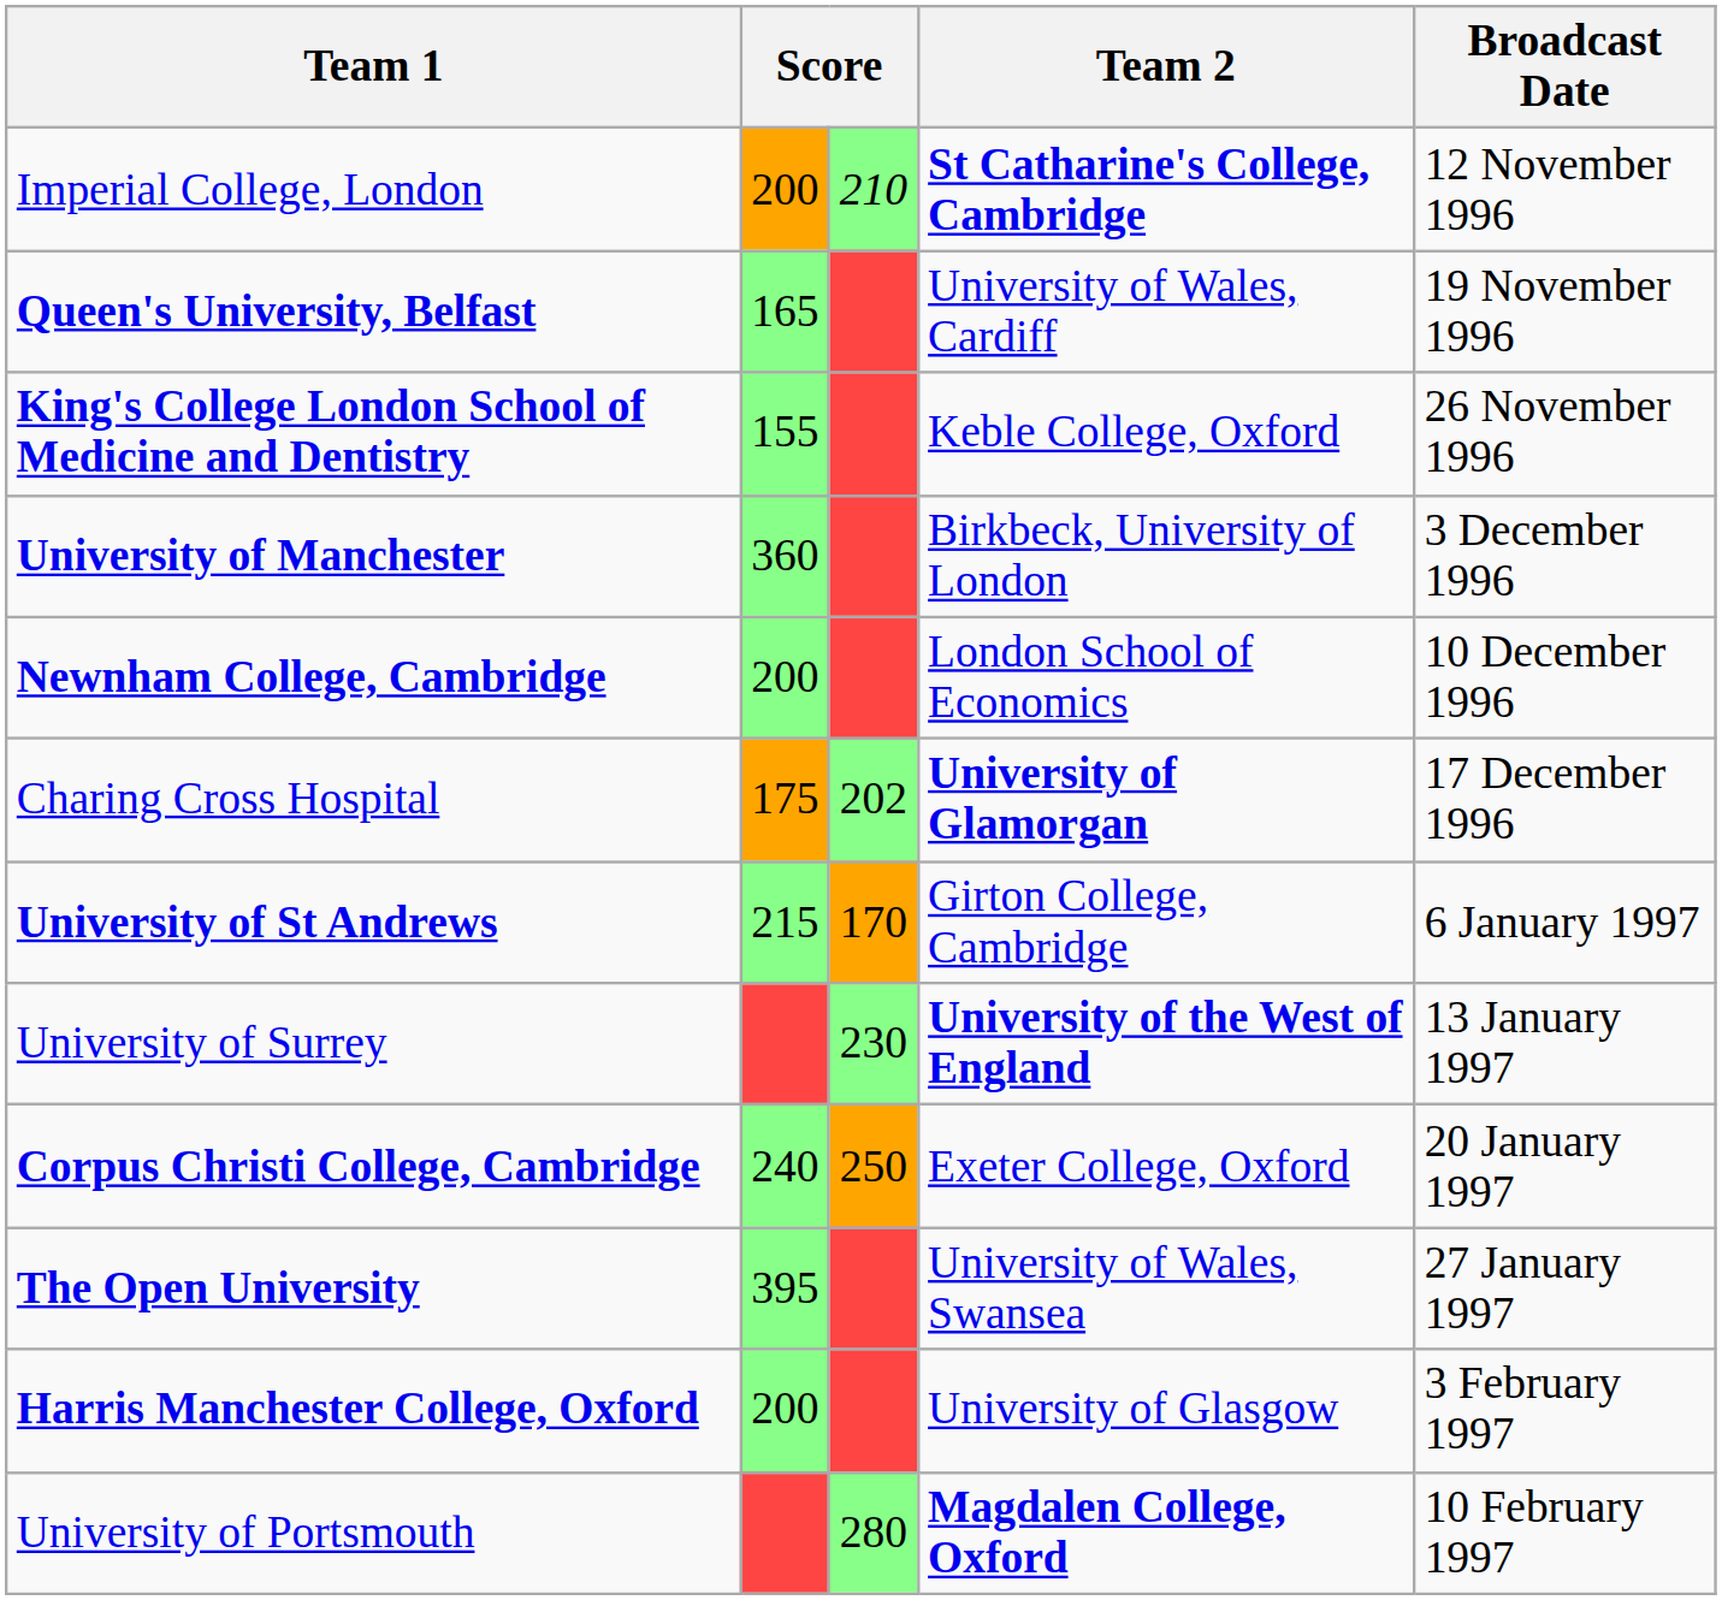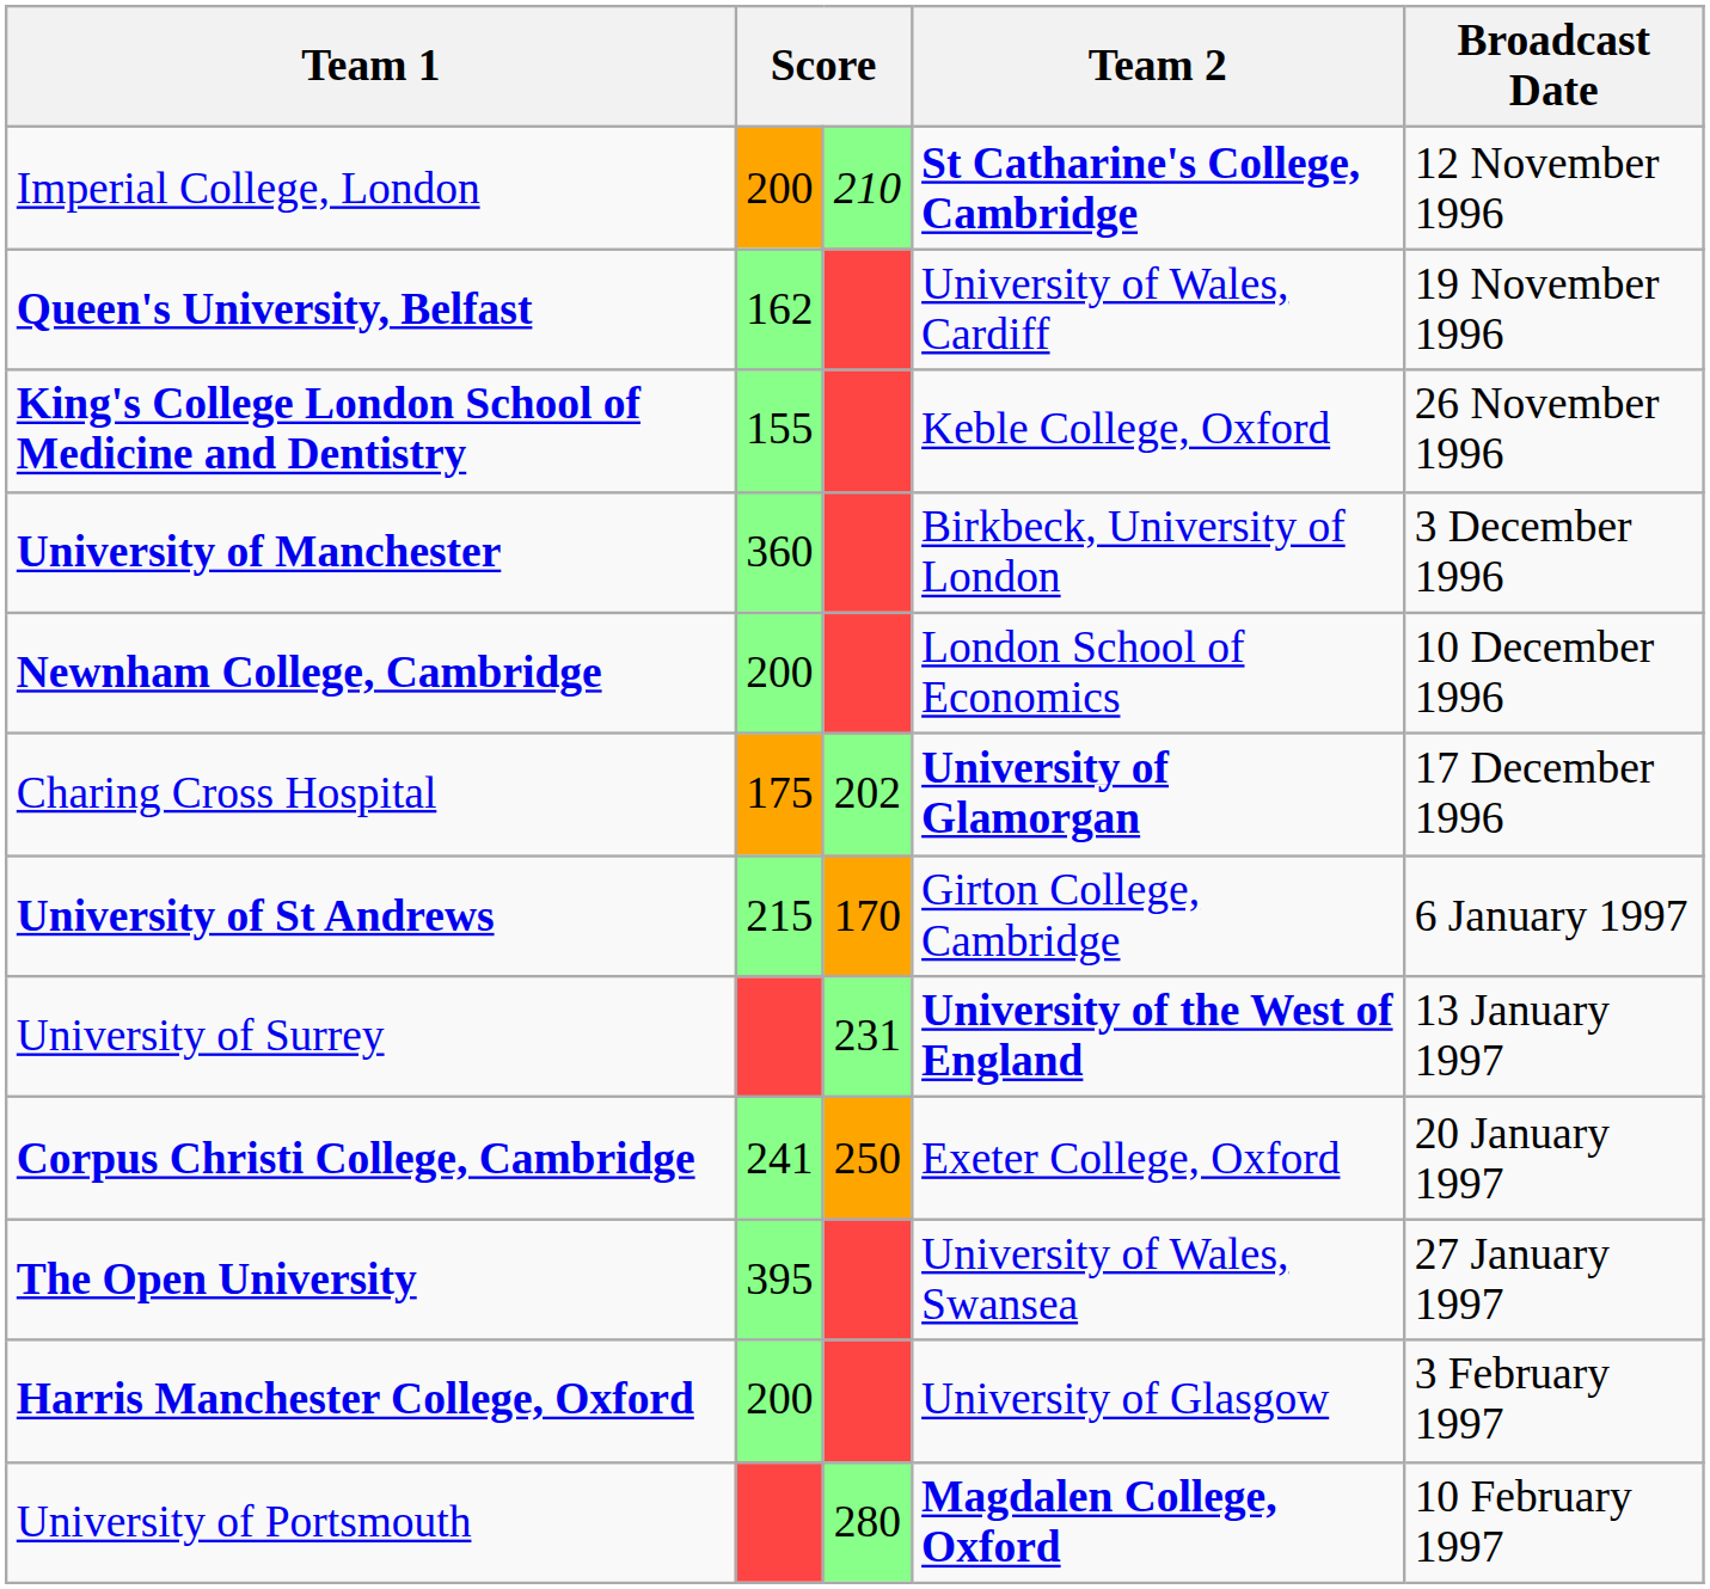Queen's University, Belfast | column 2: 165 -> 162
University of Surrey | column 3: 230 -> 231
Corpus Christi College, Cambridge | column 2: 240 -> 241
